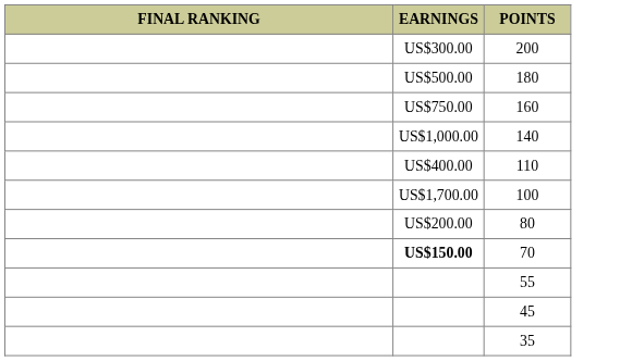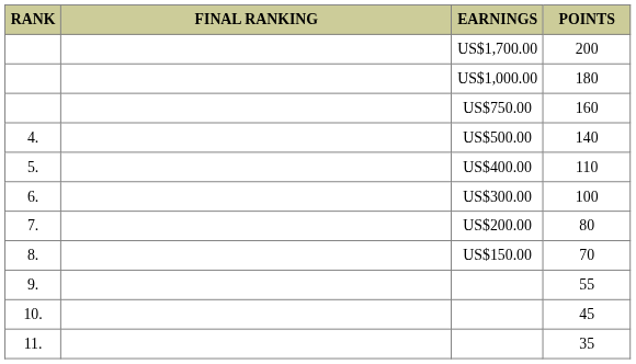+ column: RANK | 4. | 5. | 6. | 7. | 8. | 9. | 10. | 11.
200 | EARNINGS: US$300.00 -> US$1,700.00
180 | EARNINGS: US$500.00 -> US$1,000.00
140 | EARNINGS: US$1,000.00 -> US$500.00
100 | EARNINGS: US$1,700.00 -> US$300.00
70 | EARNINGS: bold -> normal
